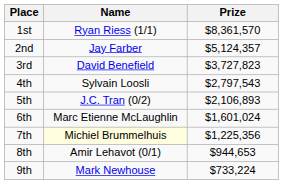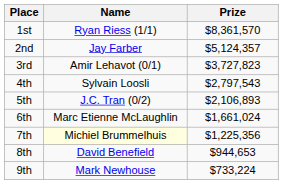3rd | Name: David Benefield -> Amir Lehavot (0/1)
6th | Prize: $1,601,024 -> $1,661,024
8th | Name: Amir Lehavot (0/1) -> David Benefield
